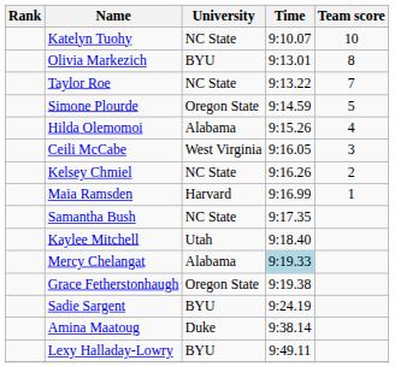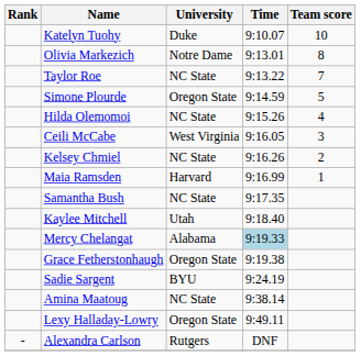Katelyn Tuohy | University: NC State -> Duke
Olivia Markezich | University: BYU -> Notre Dame
Hilda Olemomoi | University: Alabama -> NC State
Amina Maatoug | University: Duke -> NC State
Lexy Halladay-Lowry | University: BYU -> Oregon State
+ row: - | Alexandra Carlson | Rutgers | DNF
